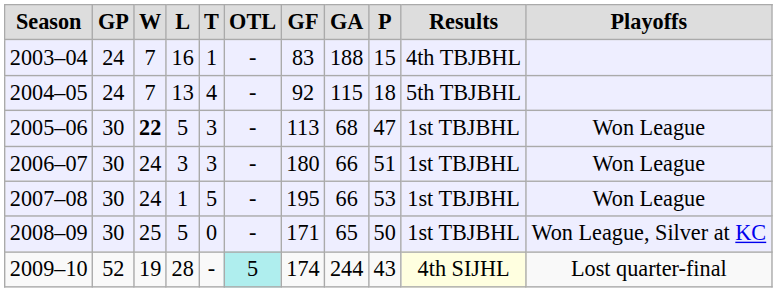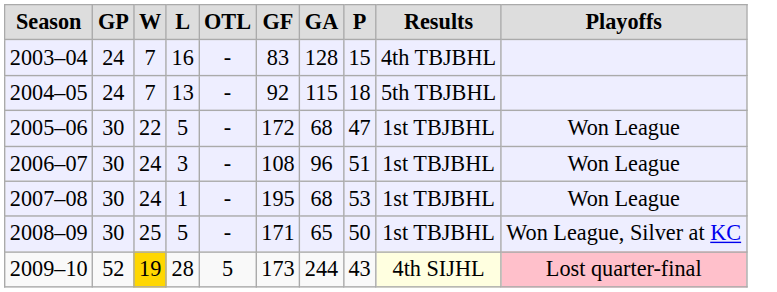- column: T | 1 | 4 | 3 | 3 | 5 | 0 | -
2003–04 | GA: 188 -> 128
2005–06 | W: bold -> normal
2005–06 | GF: 113 -> 172
2006–07 | GF: 180 -> 108
2006–07 | GA: 66 -> 96
2007–08 | GA: 66 -> 68
2009–10 | W: no background -> gold background
2009–10 | OTL: paleturquoise background -> no background
2009–10 | GF: 174 -> 173
2009–10 | Playoffs: no background -> pink background
